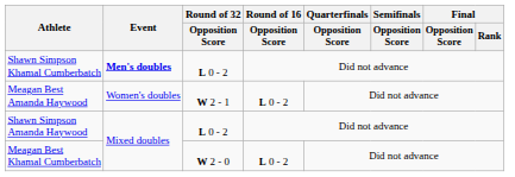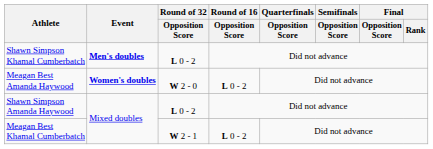Meagan Best Amanda Haywood | Event: normal -> bold
Meagan Best Amanda Haywood | Round of 32 / Opposition Score: W 2 - 1 -> W 2 - 0
Meagan Best Khamal Cumberbatch | Round of 32 / Opposition Score: W 2 - 0 -> W 2 - 1
